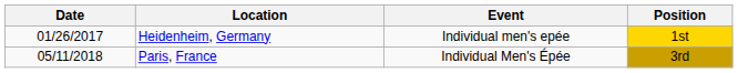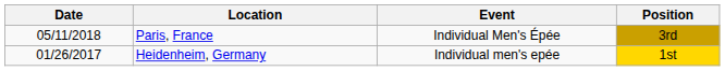rows swapped: Heidenheim, Germany <-> Paris, France
